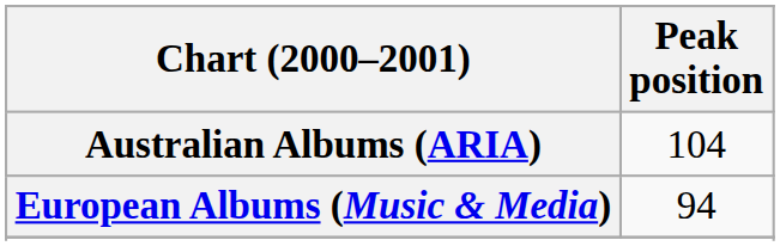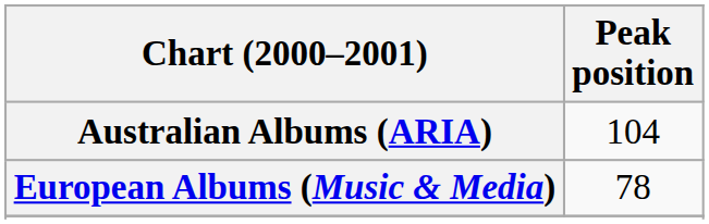European Albums (Music & Media) | Peak position: 94 -> 78
